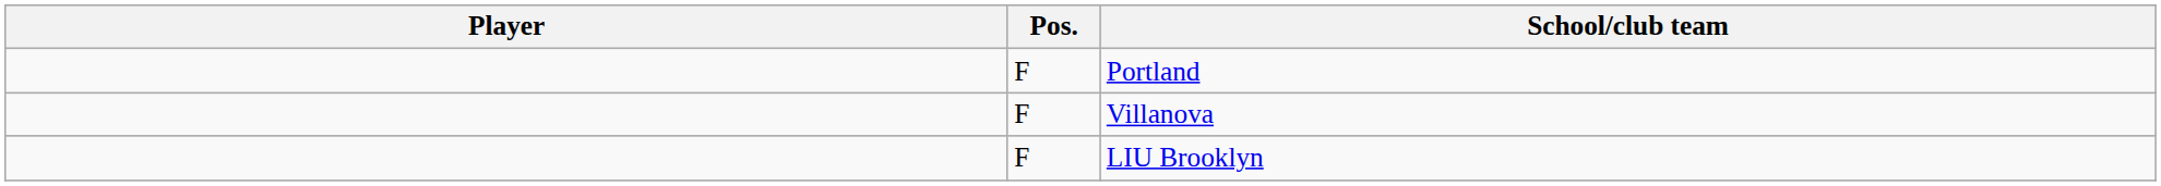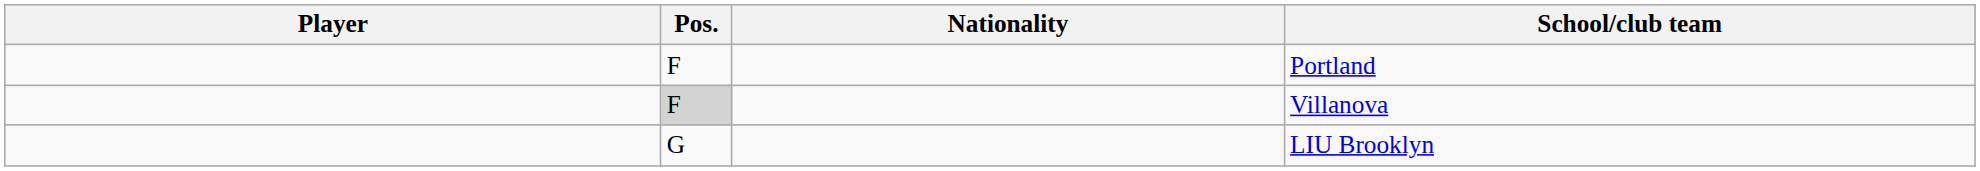+ column: Nationality
Villanova | Pos.: no background -> lightgrey background
LIU Brooklyn | Pos.: F -> G
